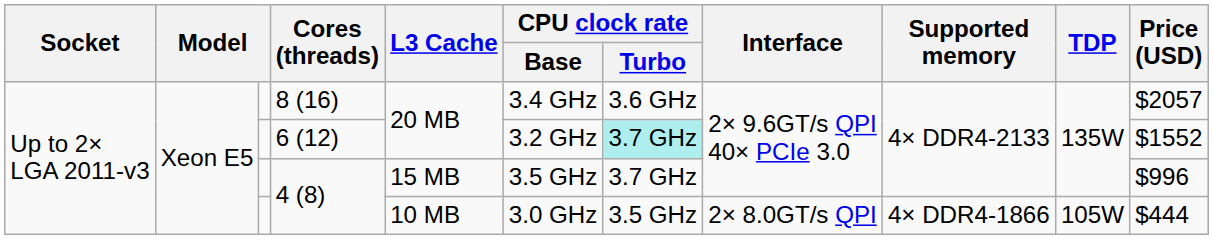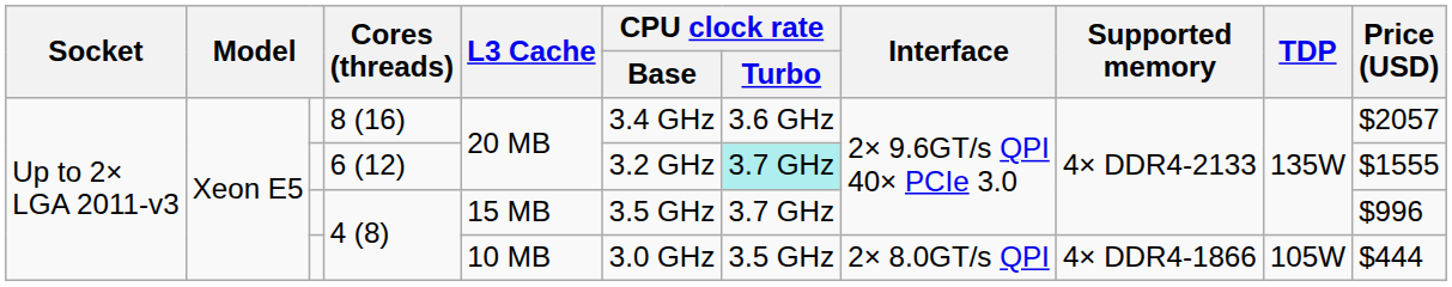6 (12) | Price (USD): $1552 -> $1555
